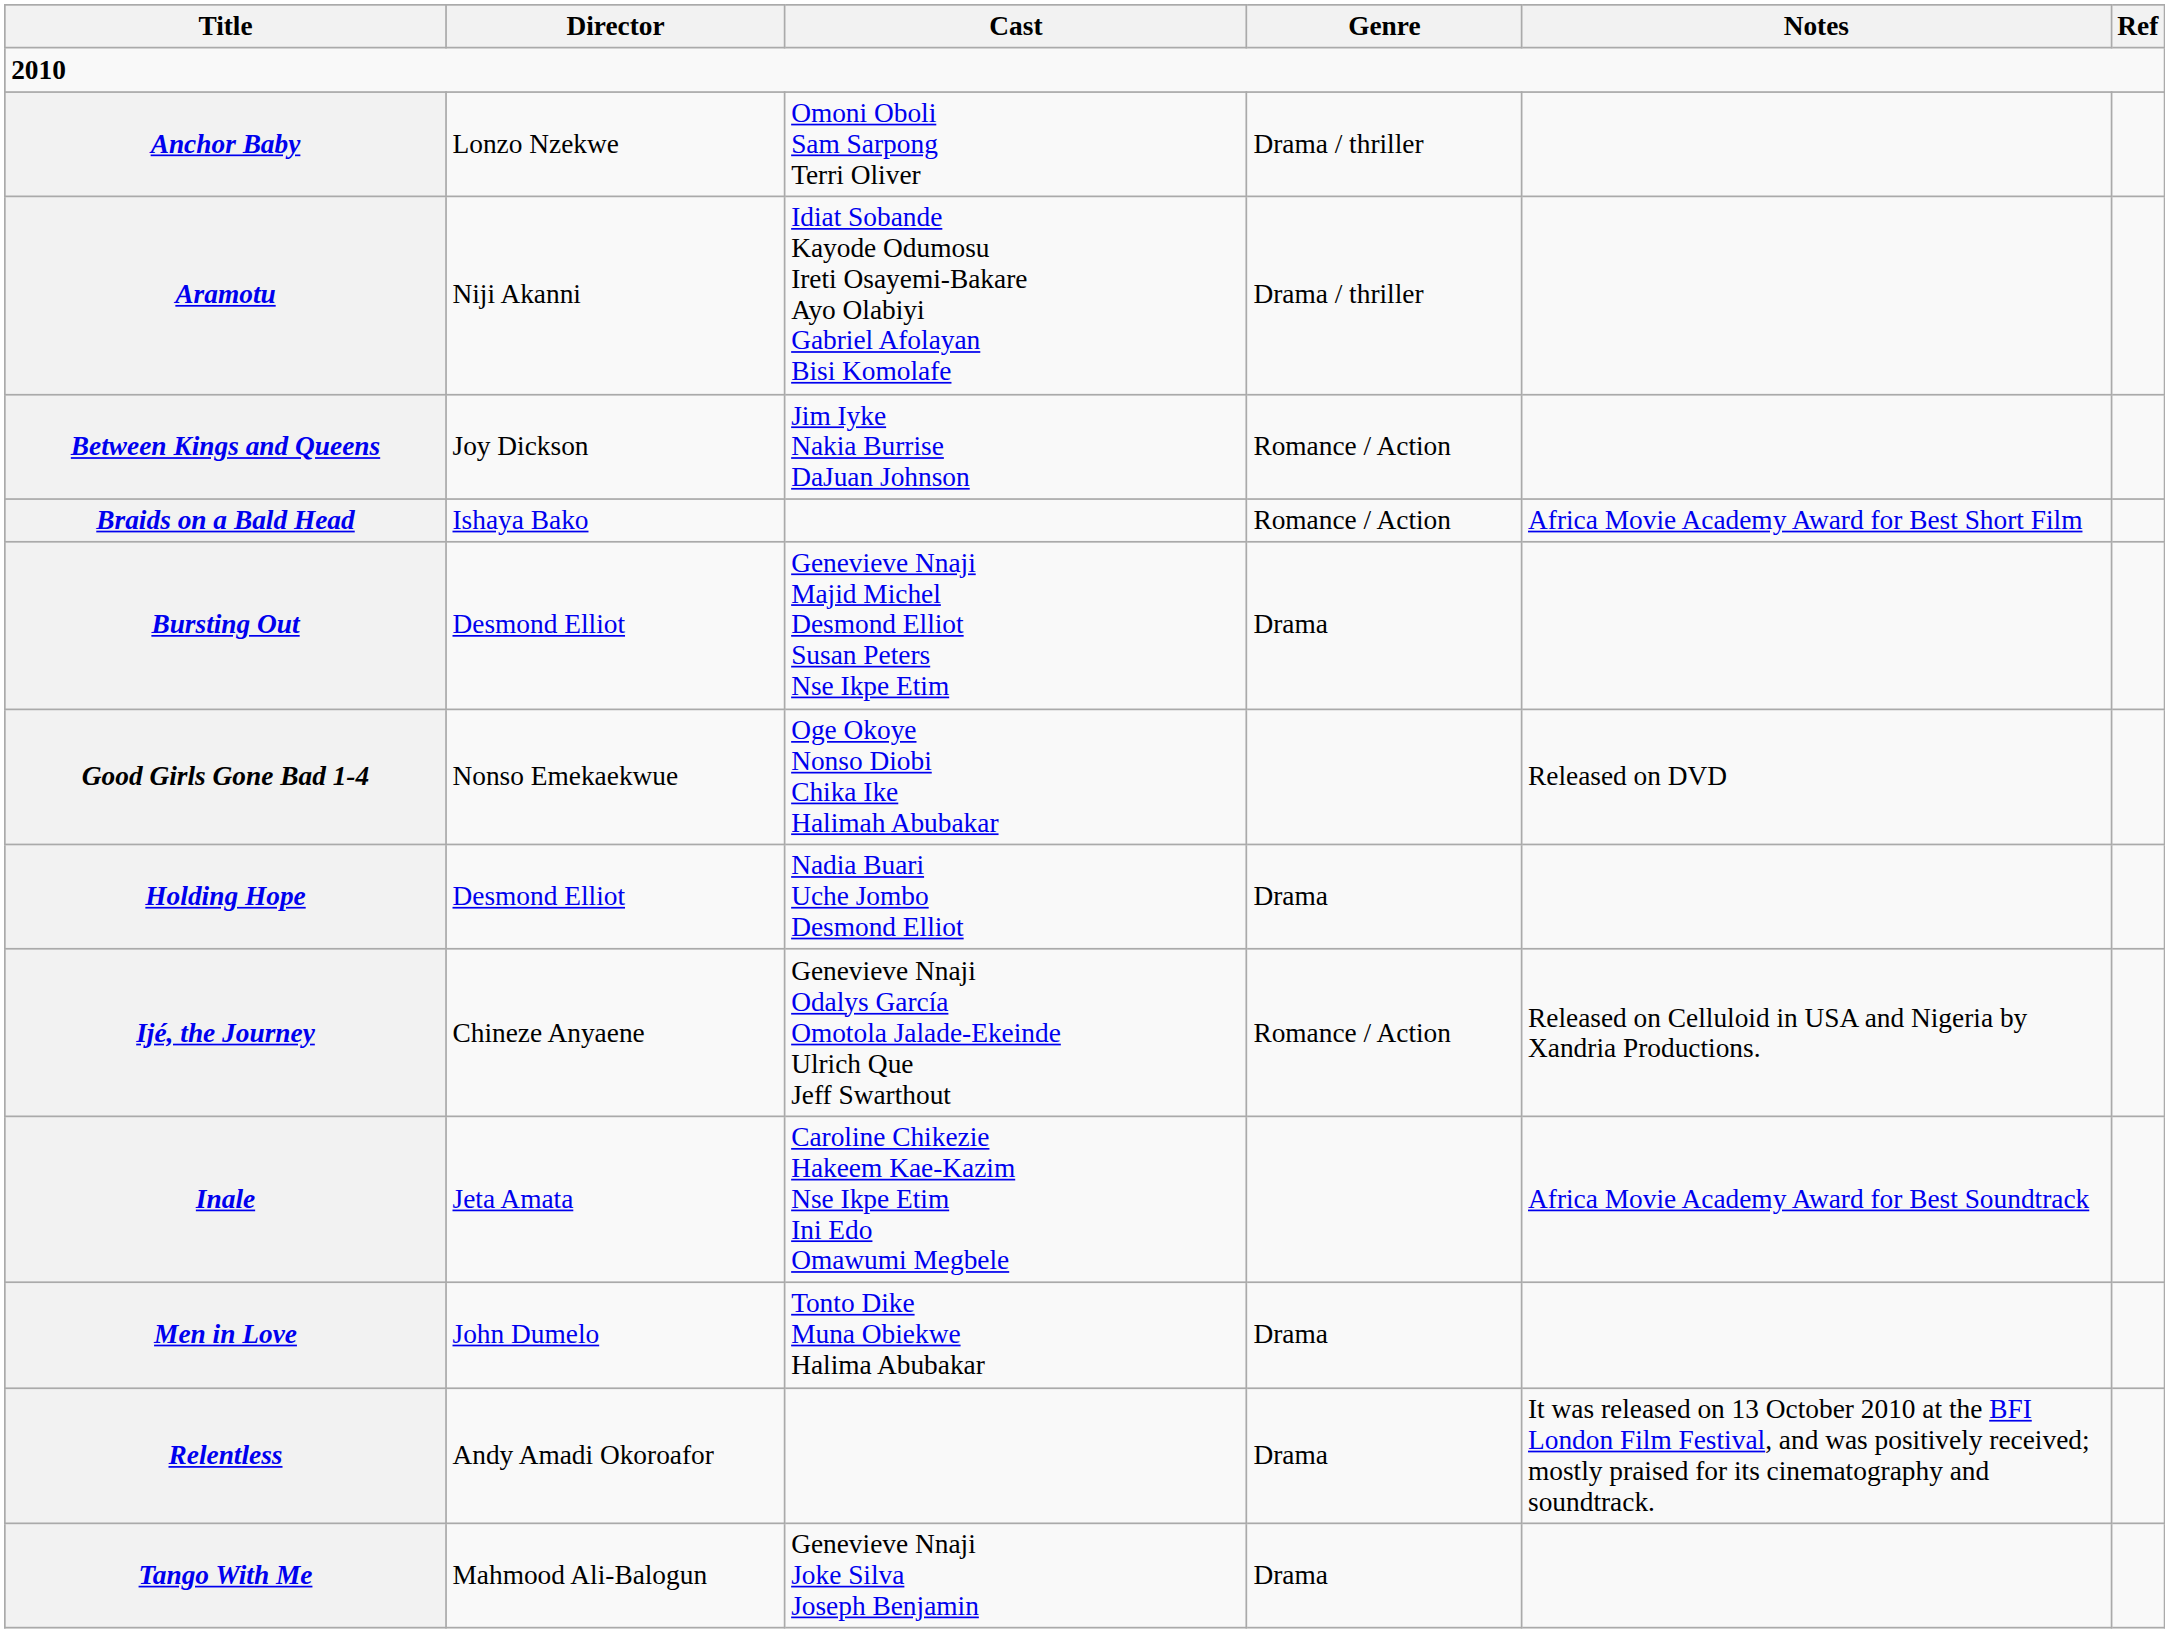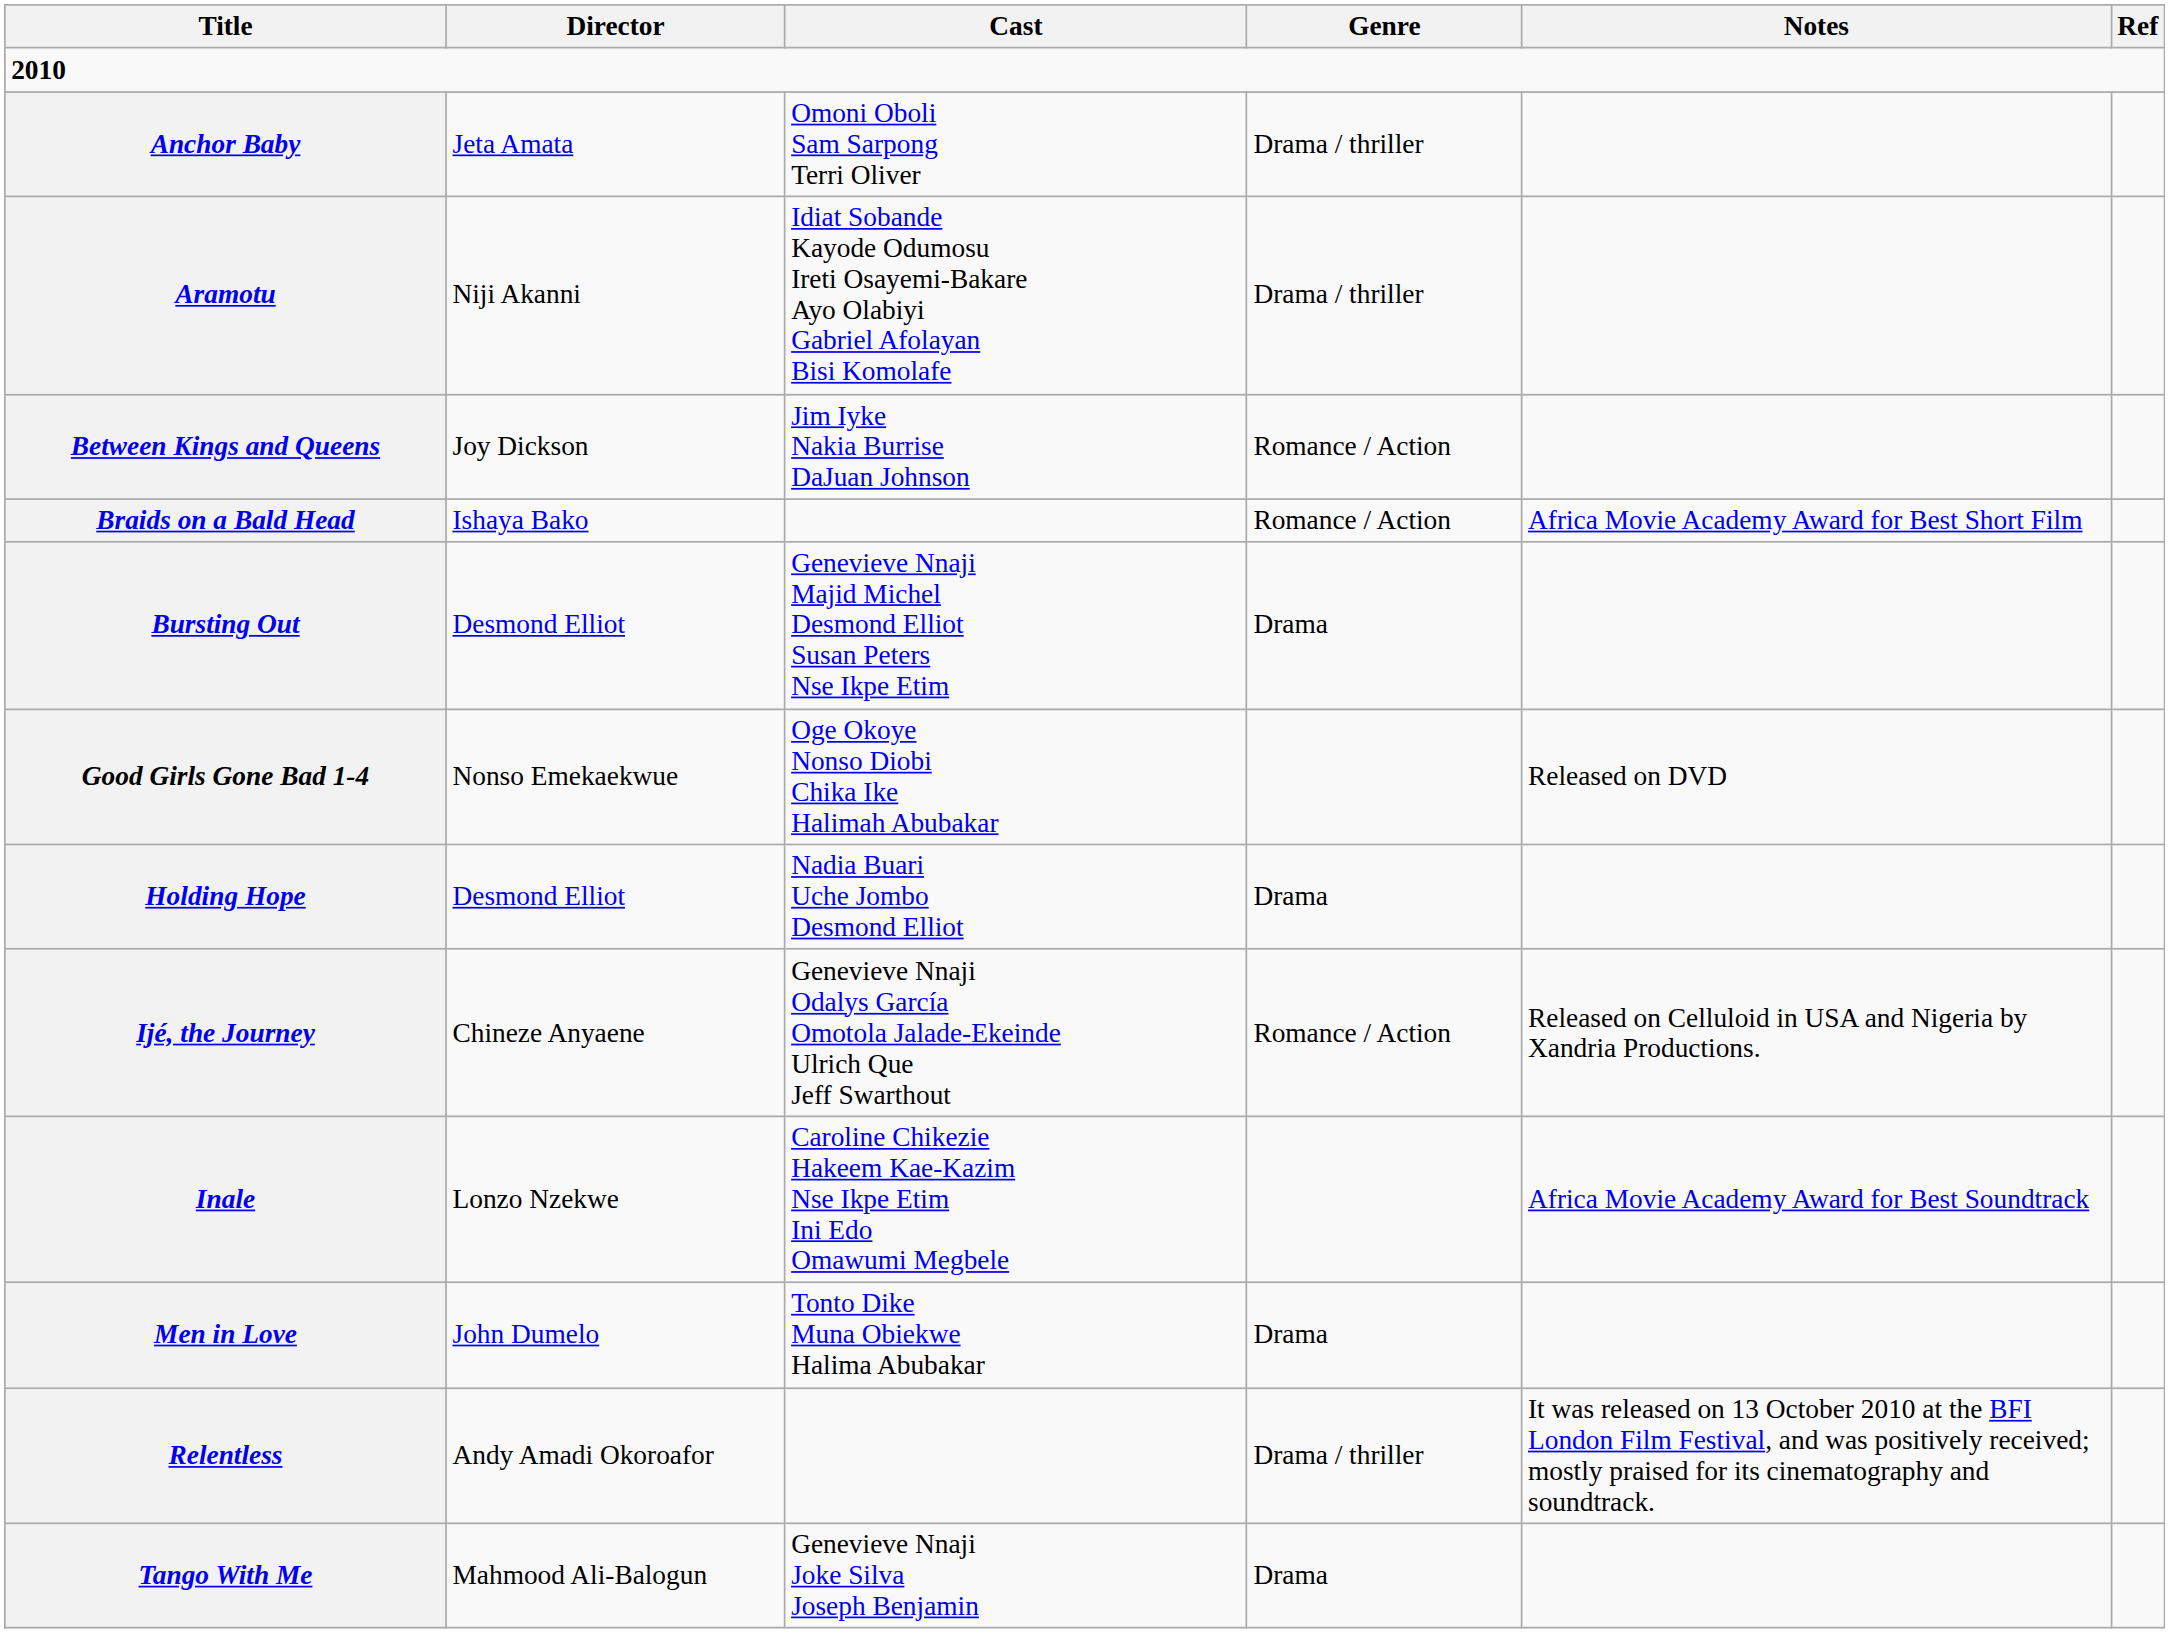Anchor Baby | Director: Lonzo Nzekwe -> Jeta Amata
Inale | Director: Jeta Amata -> Lonzo Nzekwe
Relentless | Genre: Drama -> Drama / thriller
